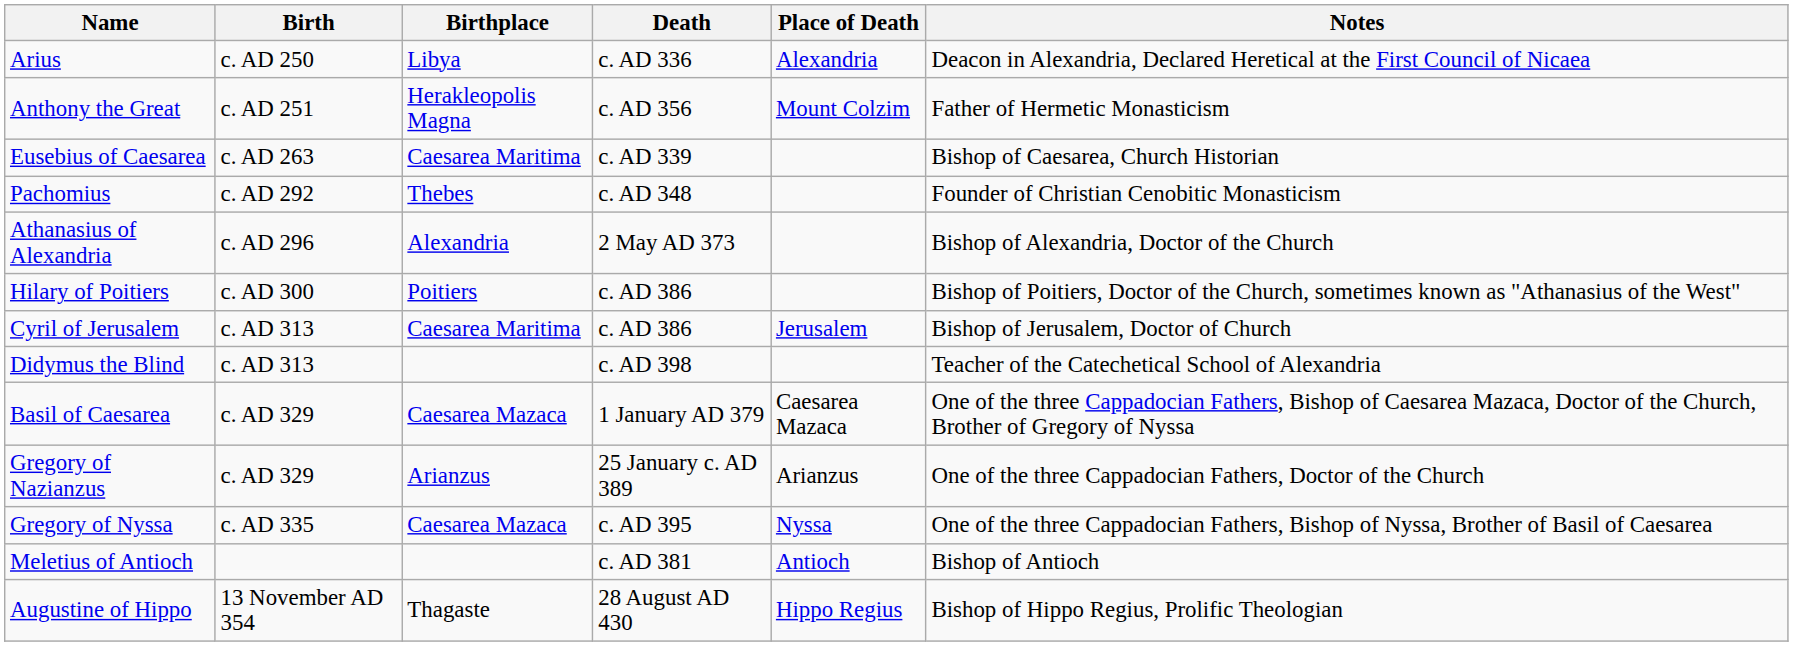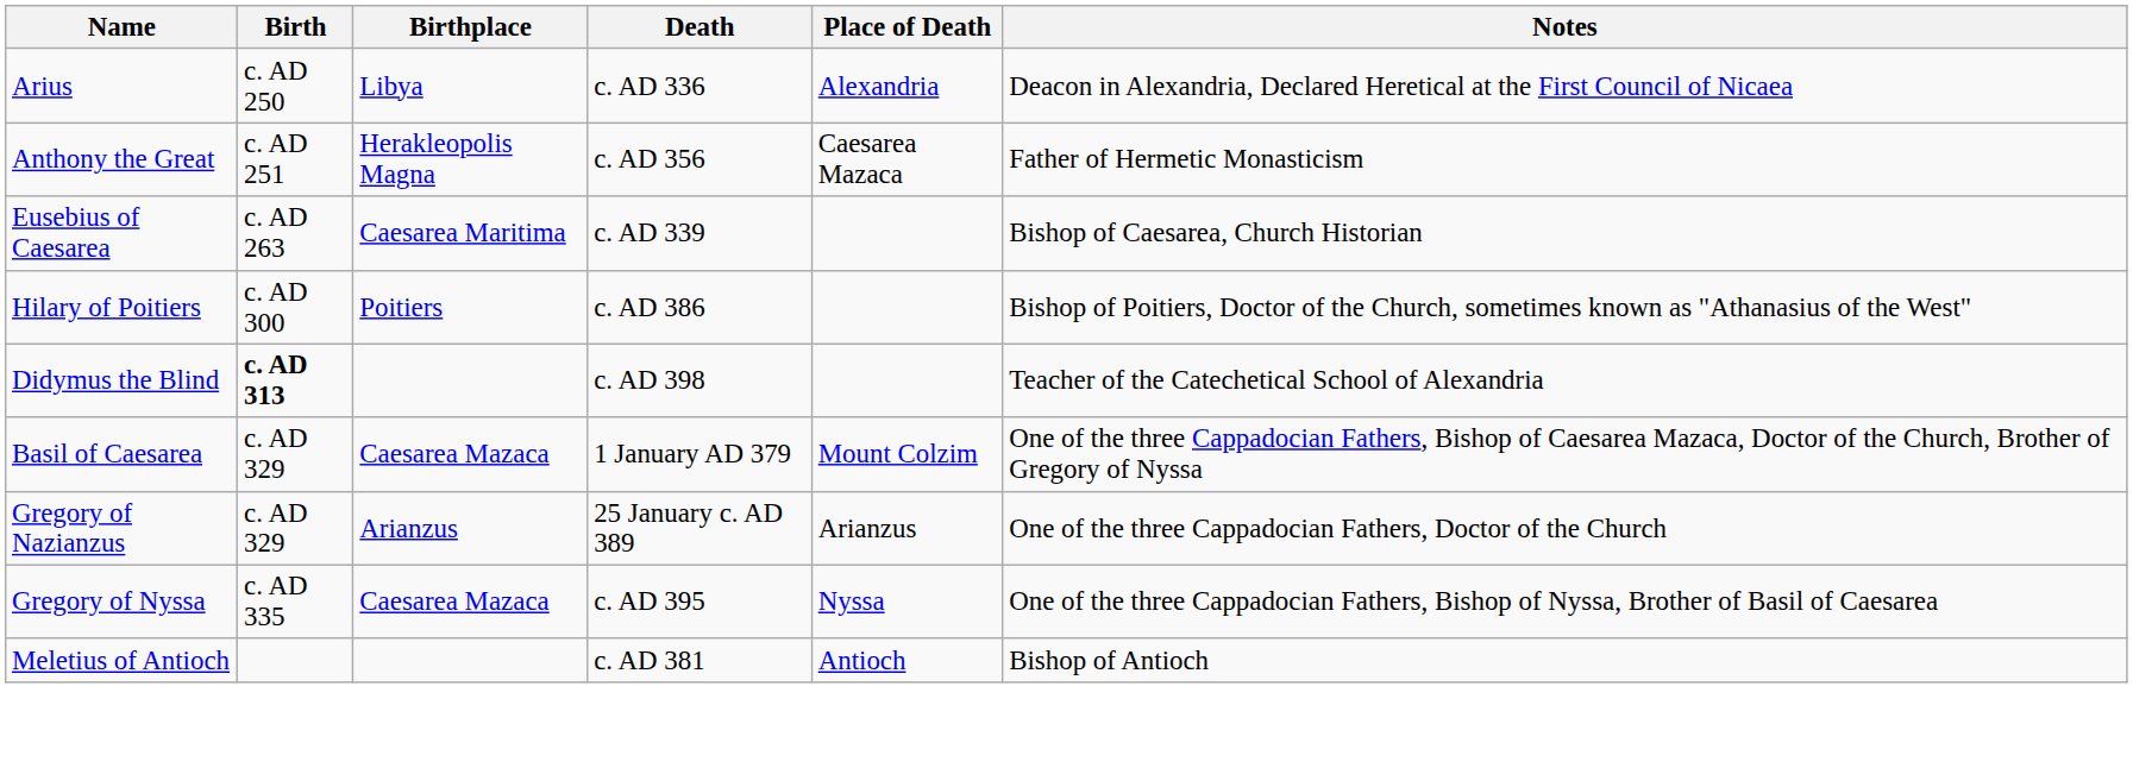Anthony the Great | Place of Death: Mount Colzim -> Caesarea Mazaca
- row: Pachomius | c. AD 292 | Thebes | c. AD 348 | Founder of Christian Cenobitic Monasticism
- row: Athanasius of Alexandria | c. AD 296 | Alexandria | 2 May AD 373 | Bishop of Alexandria, Doctor of the Church
- row: Cyril of Jerusalem | c. AD 313 | Caesarea Maritima | c. AD 386 | Jerusalem | Bishop of Jerusalem, Doctor of Church
Didymus the Blind | Birth: normal -> bold
Basil of Caesarea | Place of Death: Caesarea Mazaca -> Mount Colzim
- row: Augustine of Hippo | 13 November AD 354 | Thagaste | 28 August AD 430 | Hippo Regius | Bishop of Hippo Regius, Prolific Theologian
